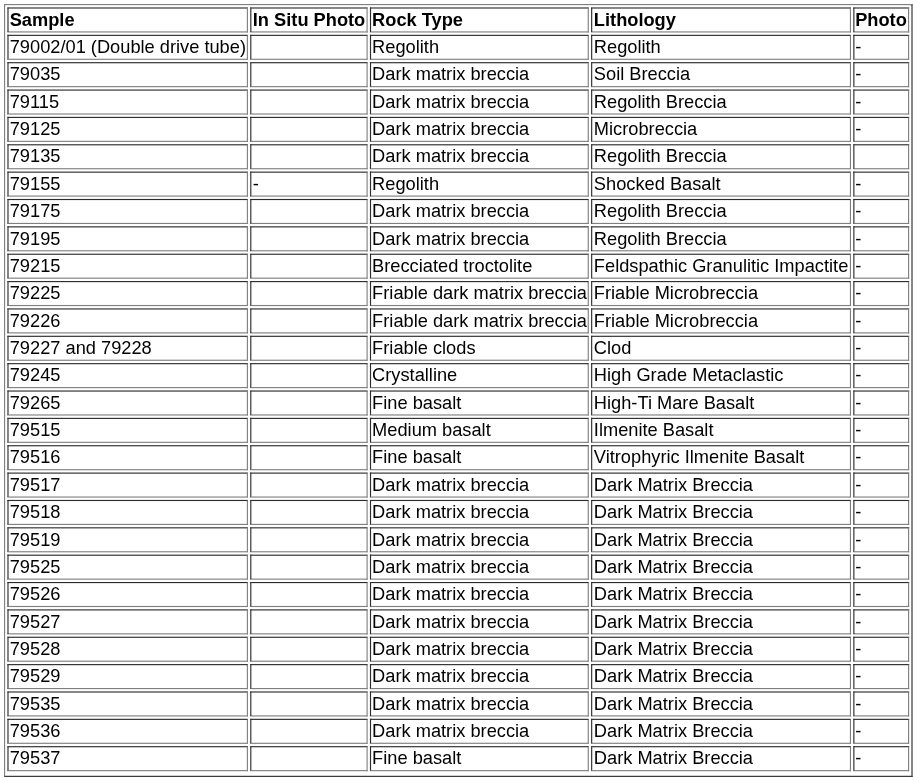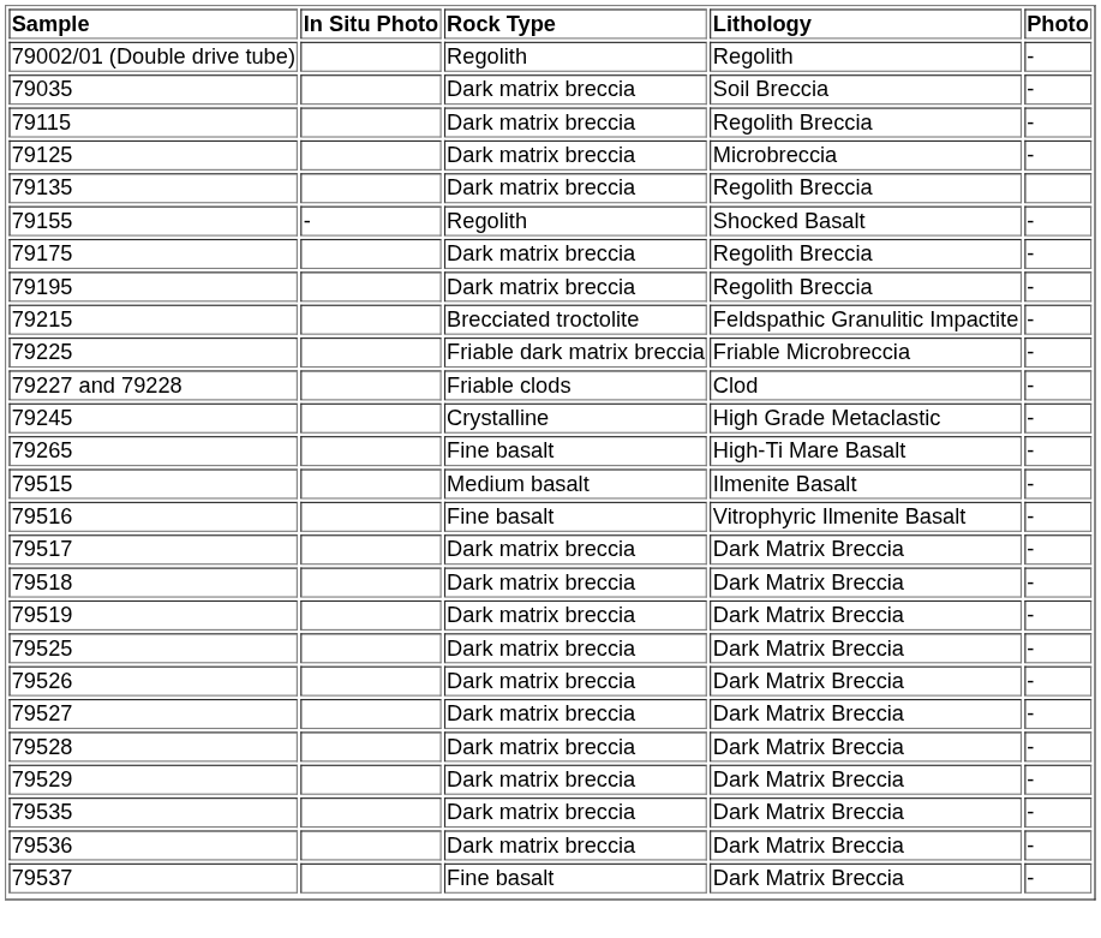- row: 79226 | Friable dark matrix breccia | Friable Microbreccia | -
